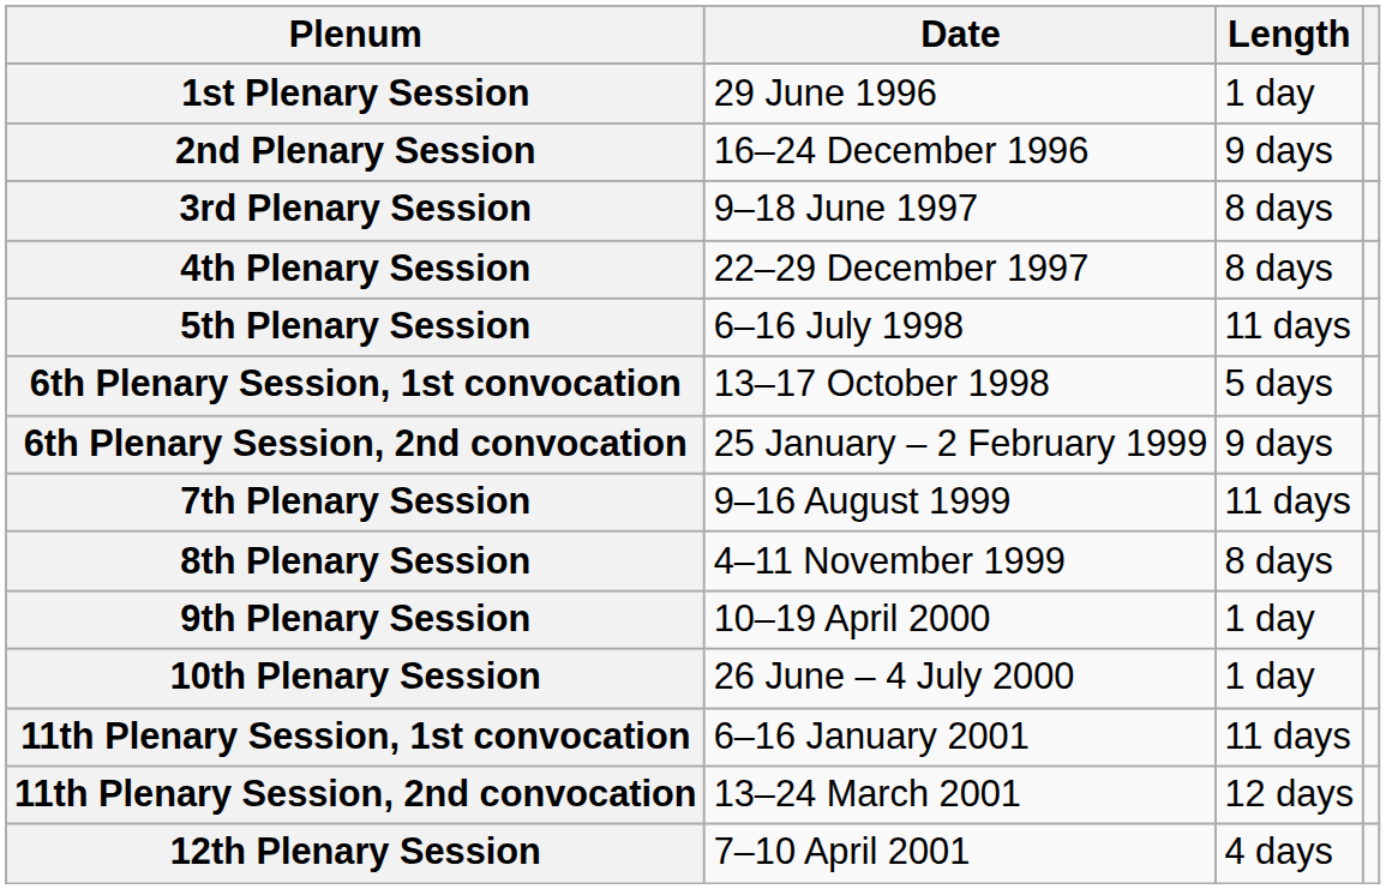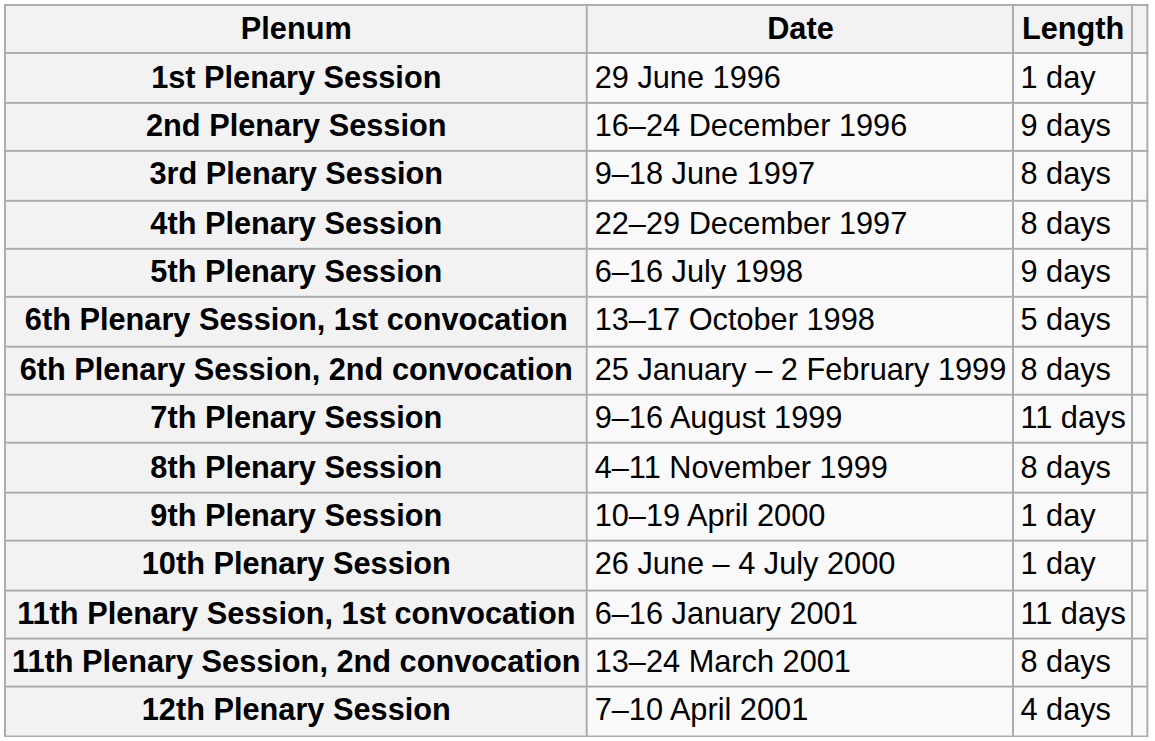5th Plenary Session | Length: 11 days -> 9 days
6th Plenary Session, 2nd convocation | Length: 9 days -> 8 days
11th Plenary Session, 2nd convocation | Length: 12 days -> 8 days
